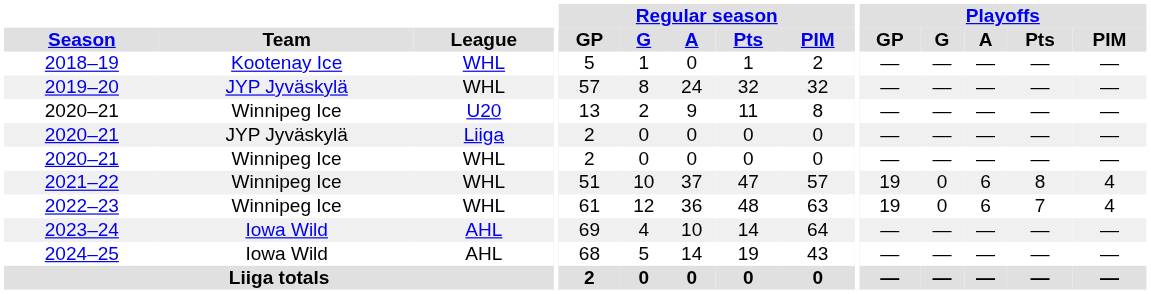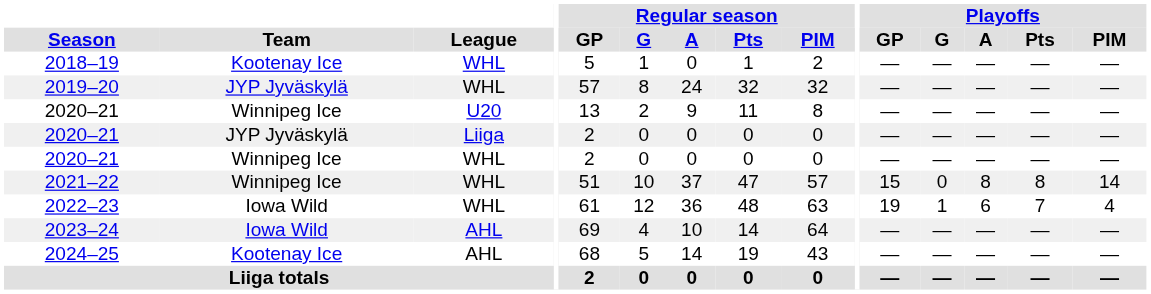2021–22 | Playoffs / GP: 19 -> 15
2021–22 | Playoffs / A: 6 -> 8
2021–22 | Playoffs / PIM: 4 -> 14
2022–23 | Team: Winnipeg Ice -> Iowa Wild
2022–23 | Playoffs / G: 0 -> 1
2024–25 | Team: Iowa Wild -> Kootenay Ice
